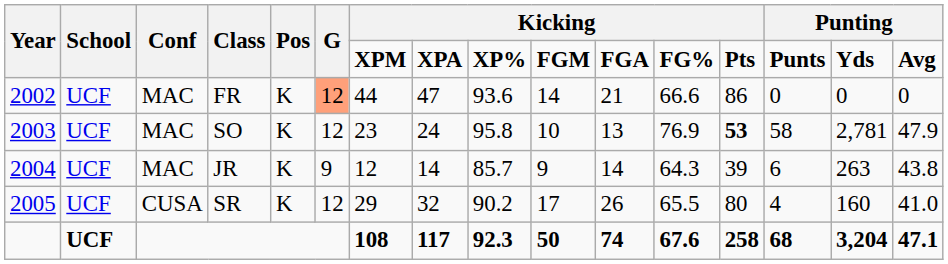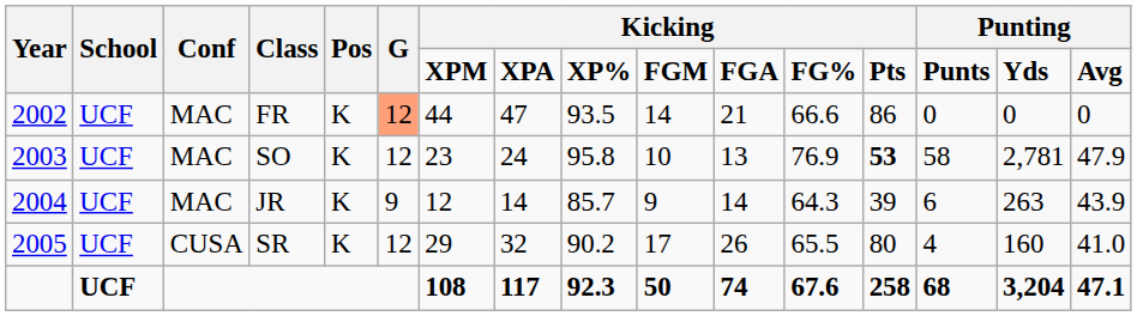FR | column 9: 93.6 -> 93.5
JR | column 16: 43.8 -> 43.9
